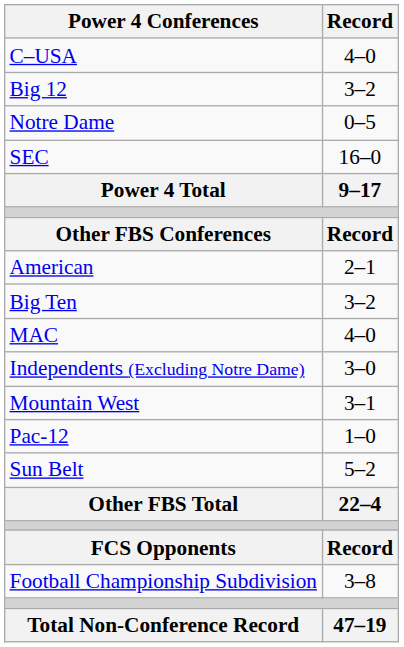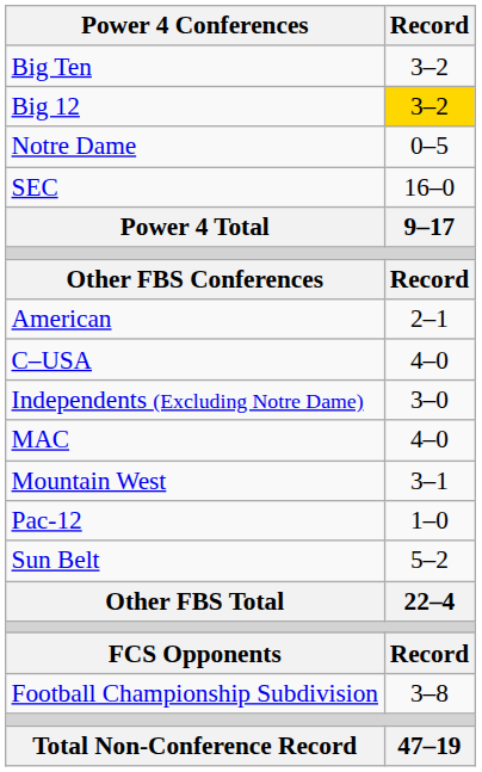rows swapped: Big Ten <-> C–USA
Big 12 | Record: no background -> gold background
rows swapped: Independents (Excluding Notre Dame) <-> MAC
